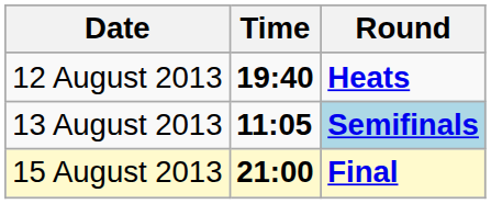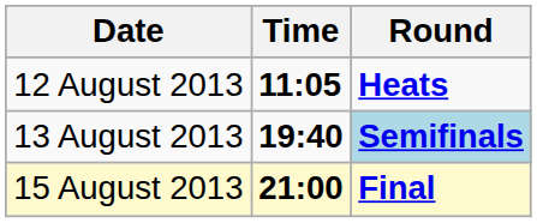12 August 2013 | Time: 19:40 -> 11:05
13 August 2013 | Time: 11:05 -> 19:40
